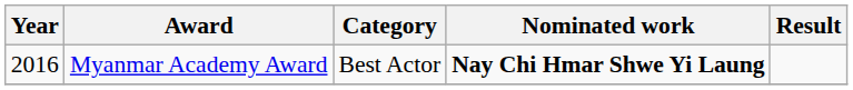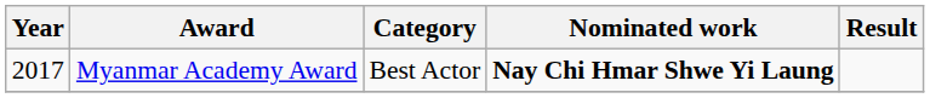Myanmar Academy Award | Year: 2016 -> 2017
